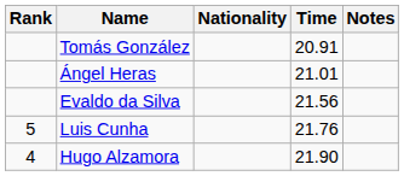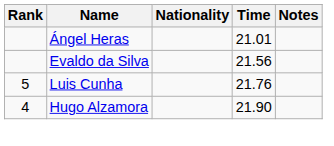- row: Tomás González | 20.91
